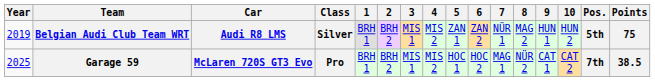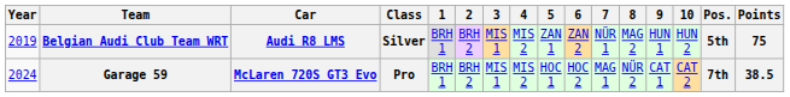Garage 59 | Year: 2025 -> 2024
